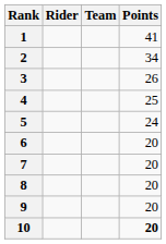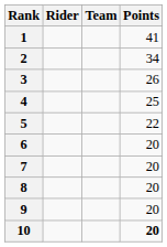5 | Points: 24 -> 22
